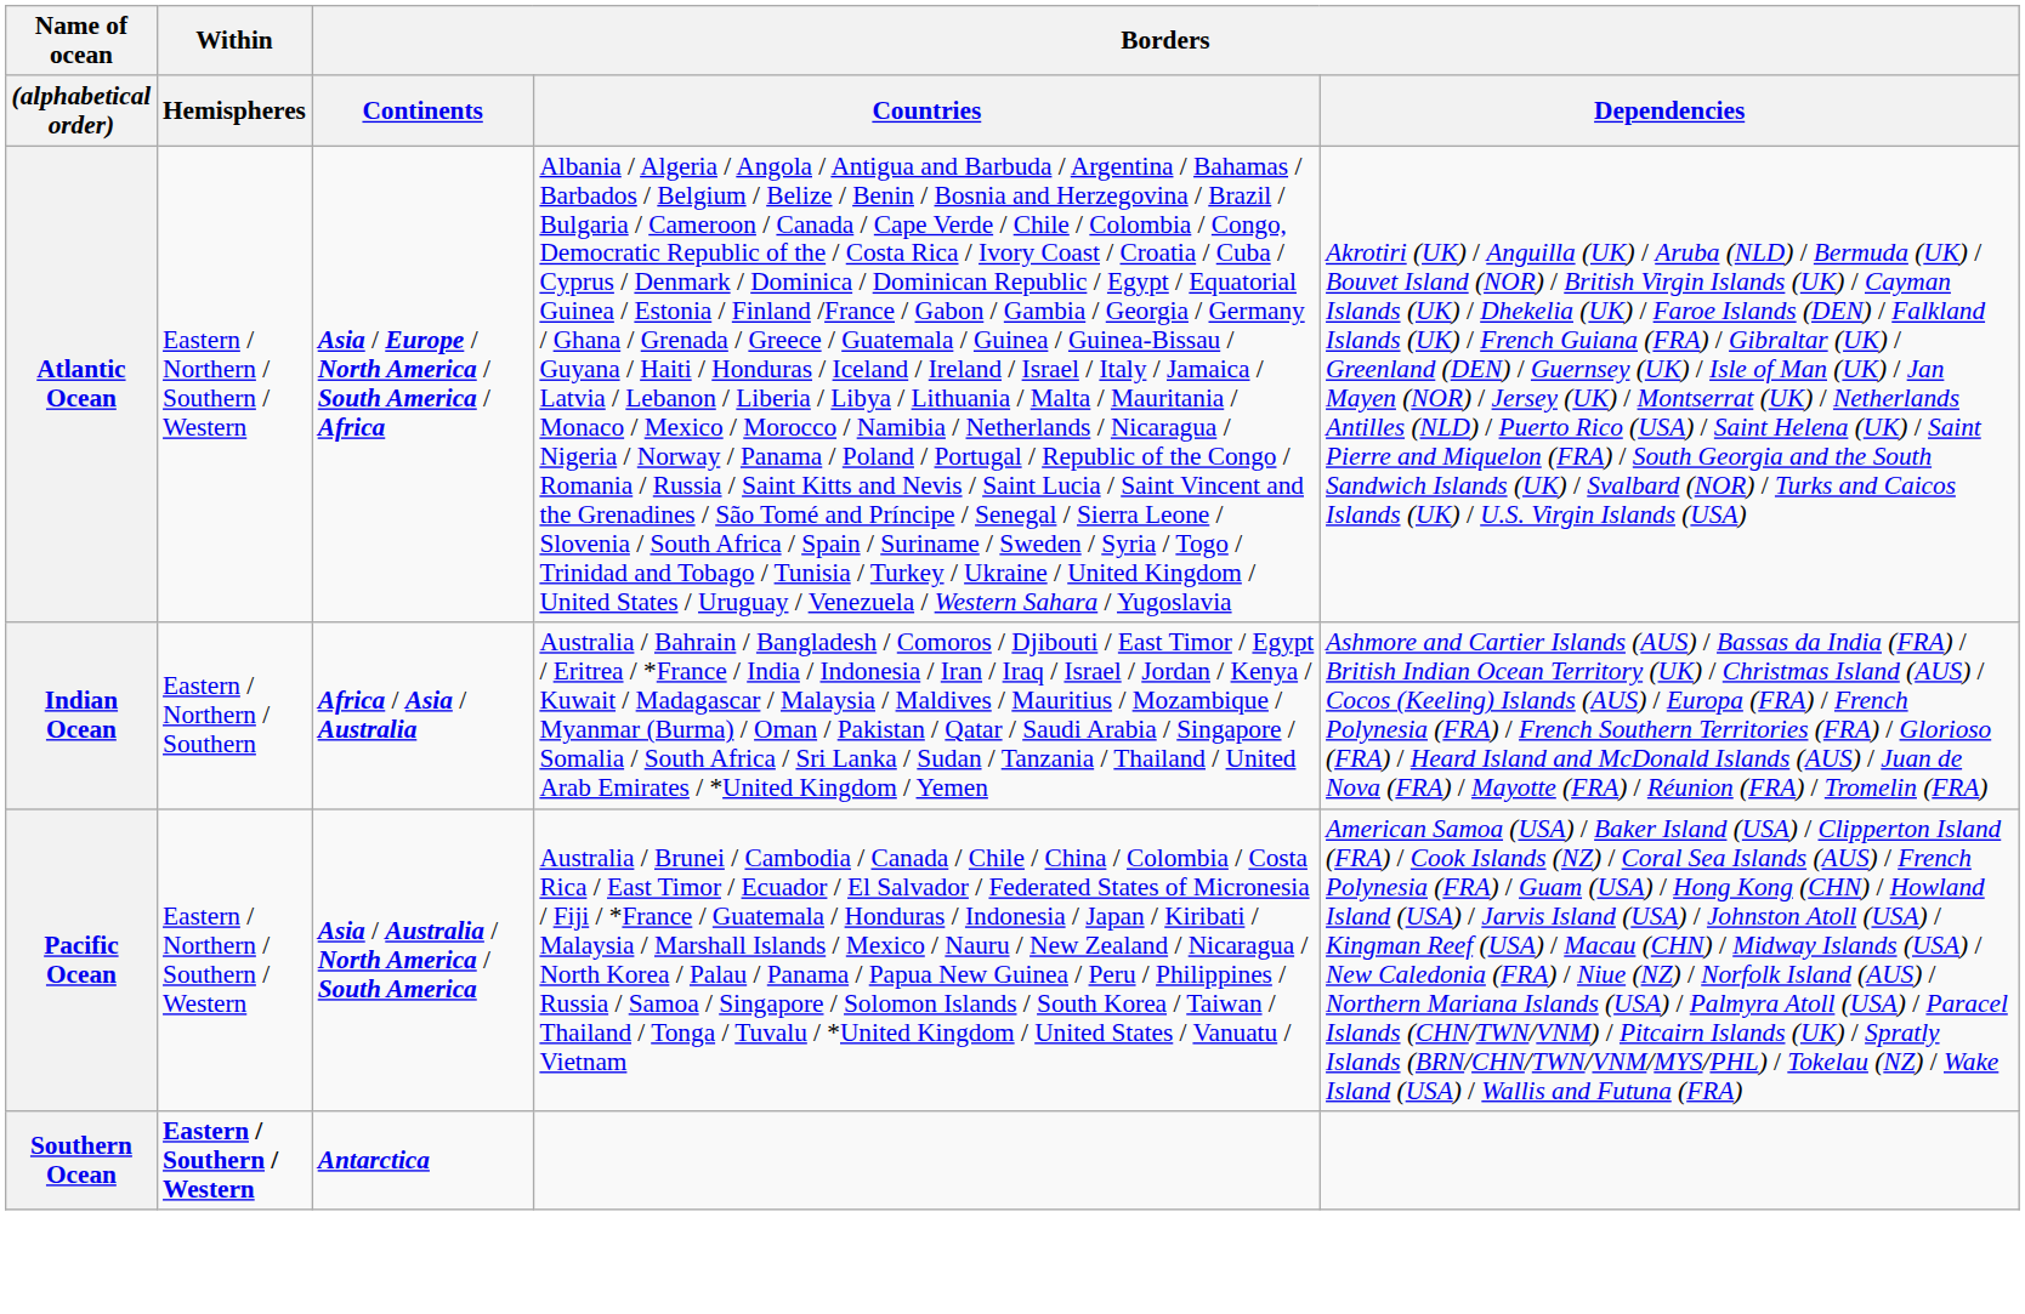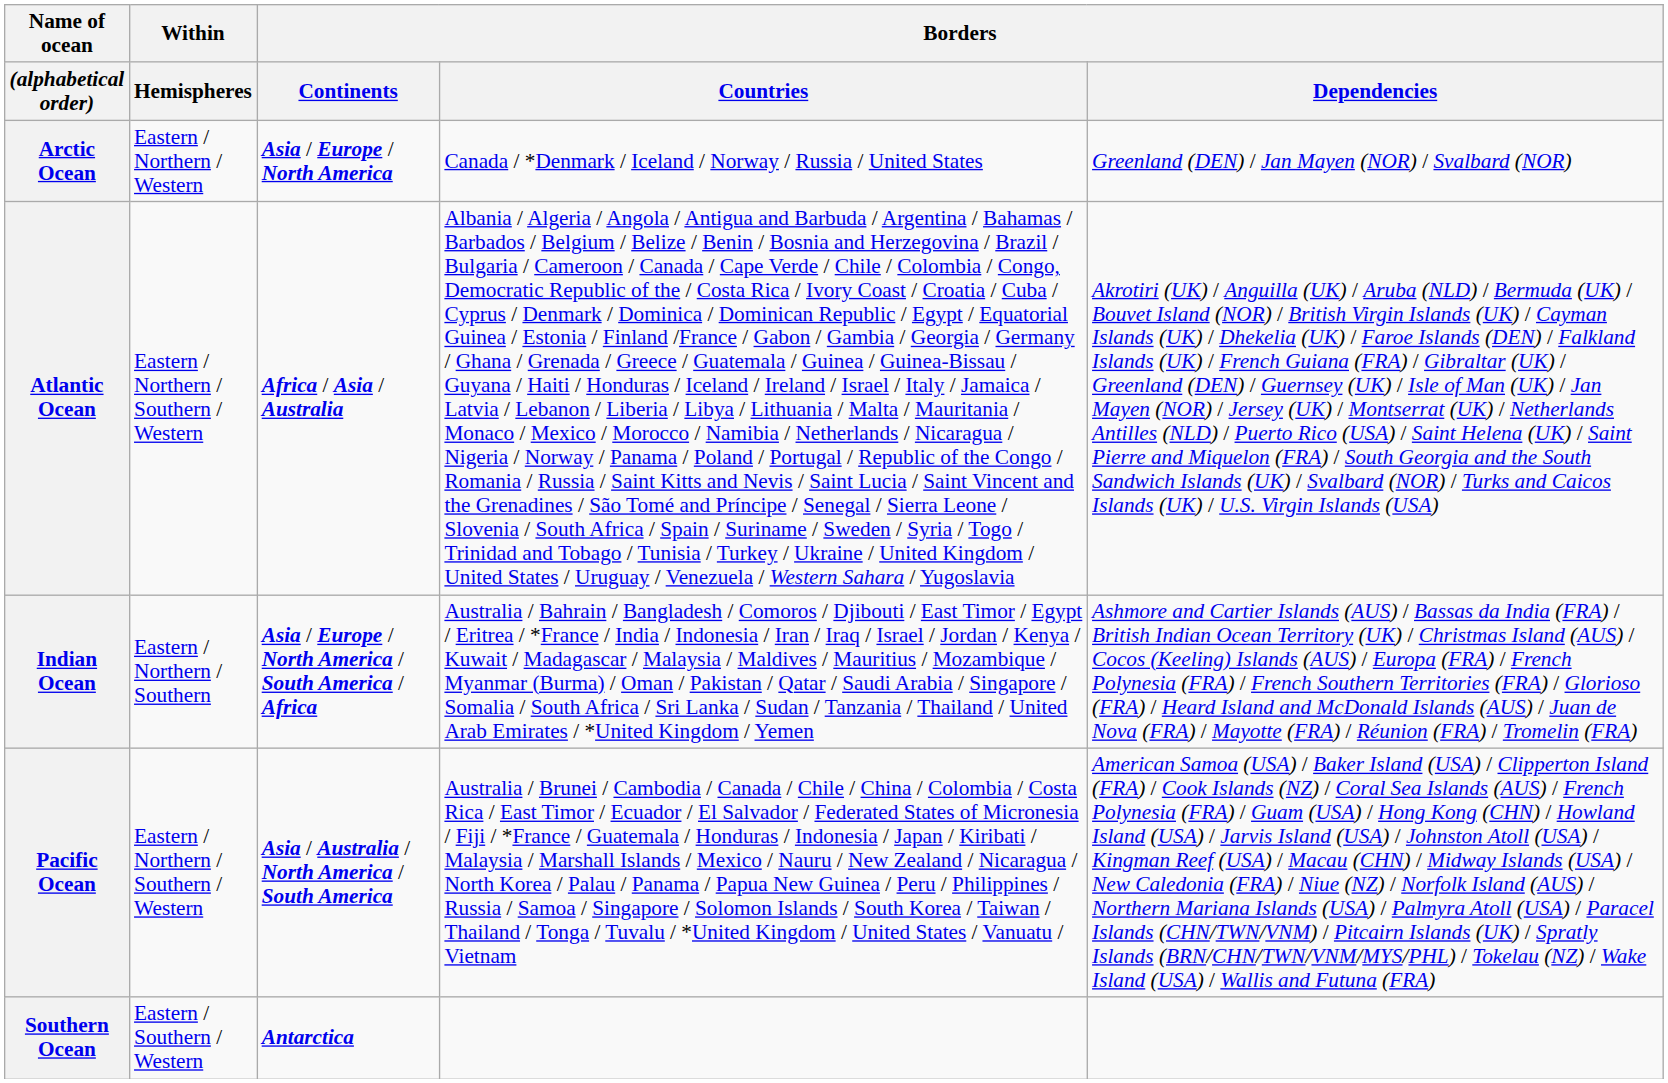+ row: Arctic Ocean | Eastern / Northern / Western | Asia / Europe / North America | Canada / *Denmark / Iceland / Norway / Russia / United States | Greenland (DEN) / Jan Mayen (NOR) / Svalbard (NOR)
Atlantic Ocean | Borders / Continents: Asia / Europe / North America / South America / Africa -> Africa / Asia / Australia
Indian Ocean | Borders / Continents: Africa / Asia / Australia -> Asia / Europe / North America / South America / Africa
Southern Ocean | Within / Hemispheres: bold -> normal
